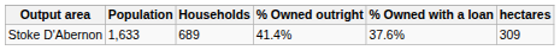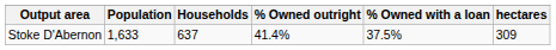Stoke D'Abernon | Households: 689 -> 637
Stoke D'Abernon | % Owned with a loan: 37.6% -> 37.5%
